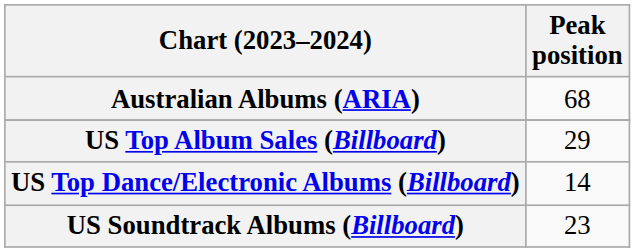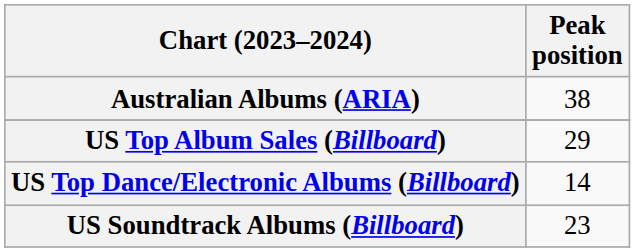Australian Albums (ARIA) | Peak position: 68 -> 38
